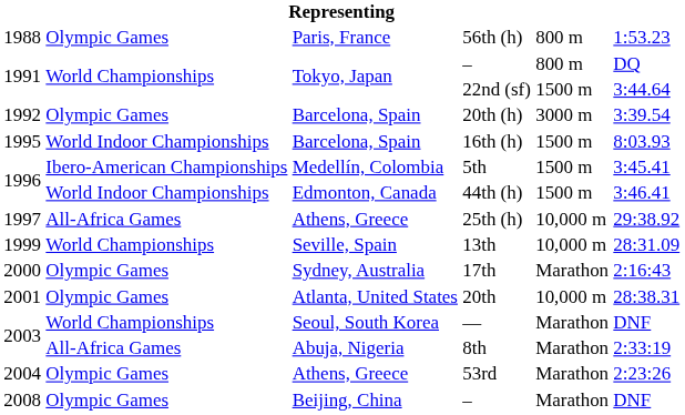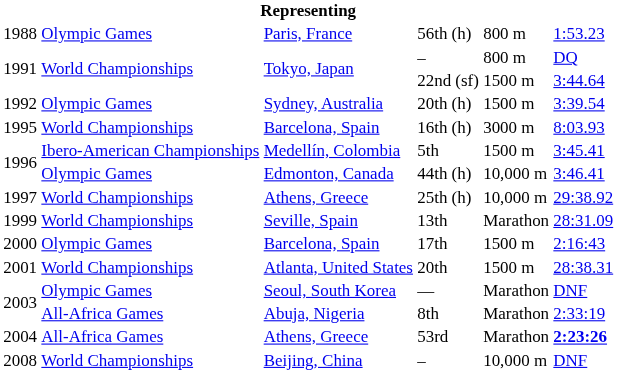20th (h) | column 3: Barcelona, Spain -> Sydney, Australia
20th (h) | column 5: 3000 m -> 1500 m
16th (h) | column 2: World Indoor Championships -> World Championships
16th (h) | column 5: 1500 m -> 3000 m
44th (h) | column 2: World Indoor Championships -> Olympic Games
44th (h) | column 5: 1500 m -> 10,000 m
25th (h) | column 2: All-Africa Games -> World Championships
13th | column 5: 10,000 m -> Marathon
17th | column 3: Sydney, Australia -> Barcelona, Spain
17th | column 5: Marathon -> 1500 m
20th | column 2: Olympic Games -> World Championships
20th | column 5: 10,000 m -> 1500 m
— | column 2: World Championships -> Olympic Games
53rd | column 2: Olympic Games -> All-Africa Games
53rd | column 6: normal -> bold
2008 / – | column 2: Olympic Games -> World Championships
2008 / – | column 5: Marathon -> 10,000 m
